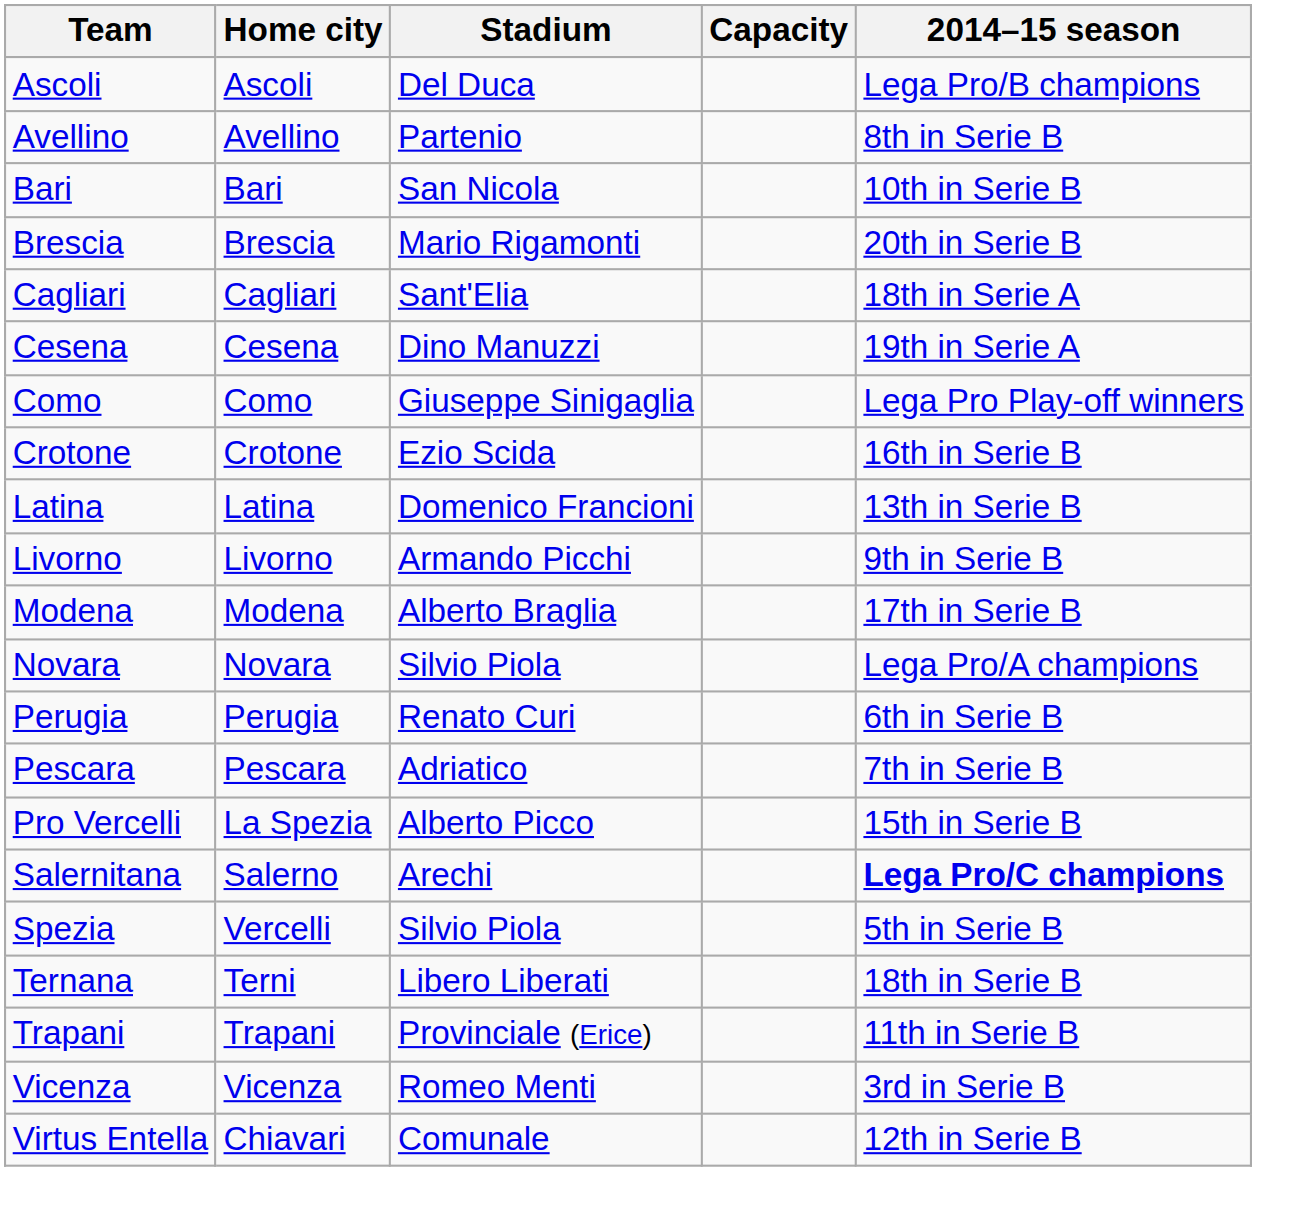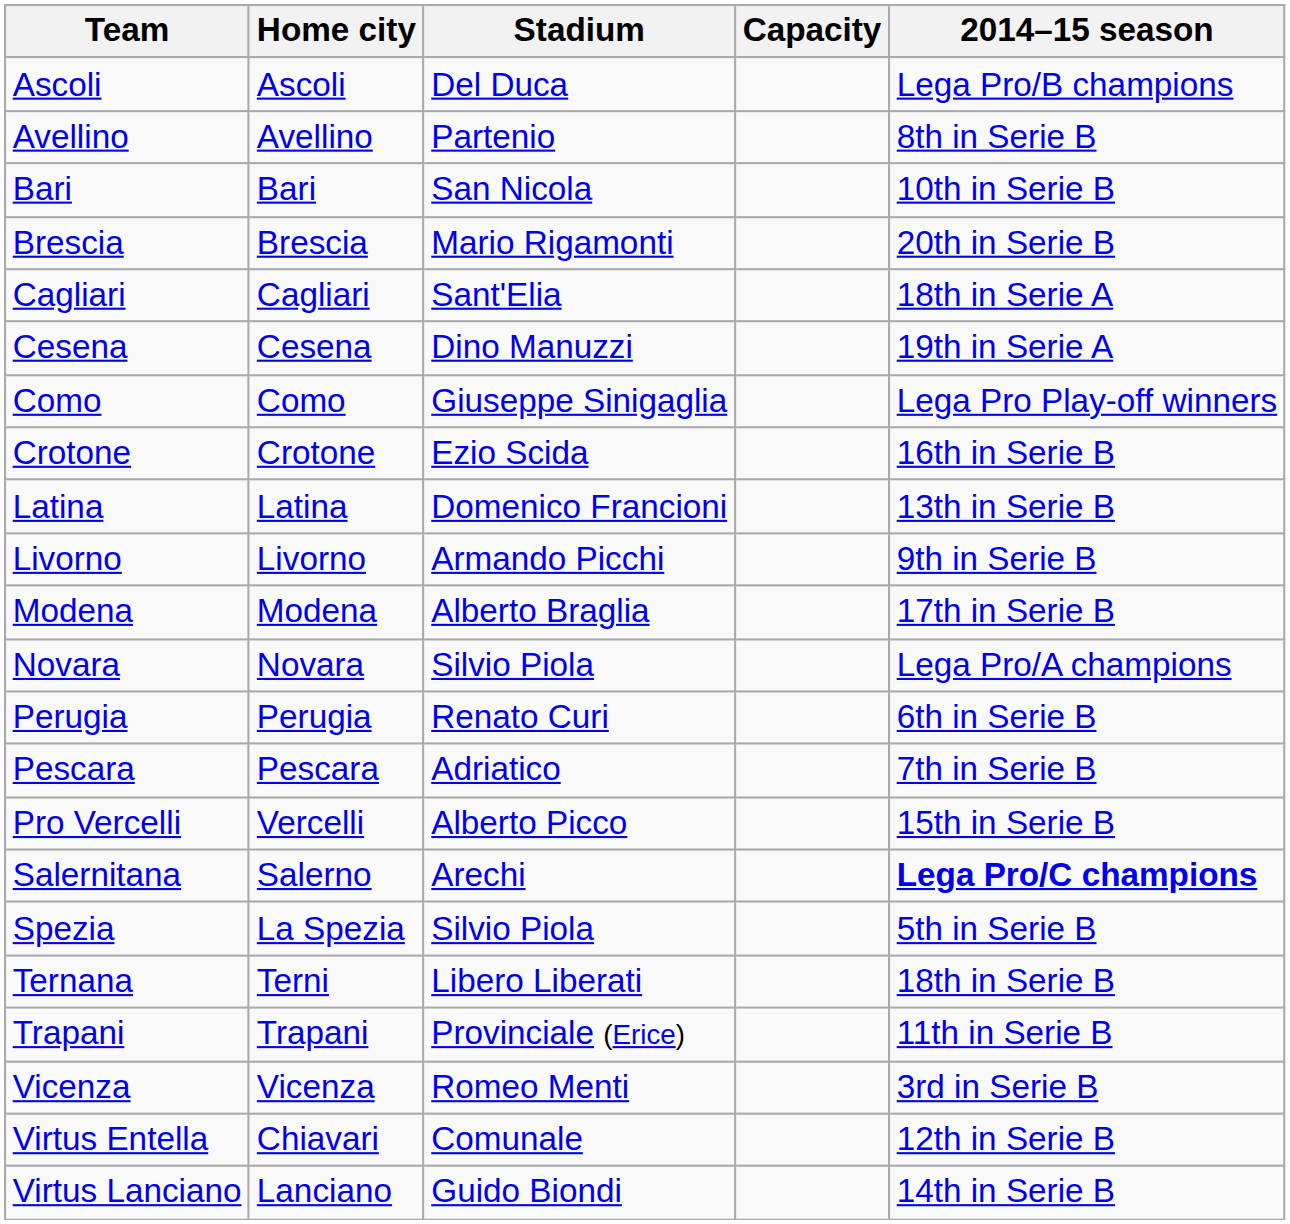Pro Vercelli | Home city: La Spezia -> Vercelli
Spezia | Home city: Vercelli -> La Spezia
+ row: Virtus Lanciano | Lanciano | Guido Biondi | 14th in Serie B
